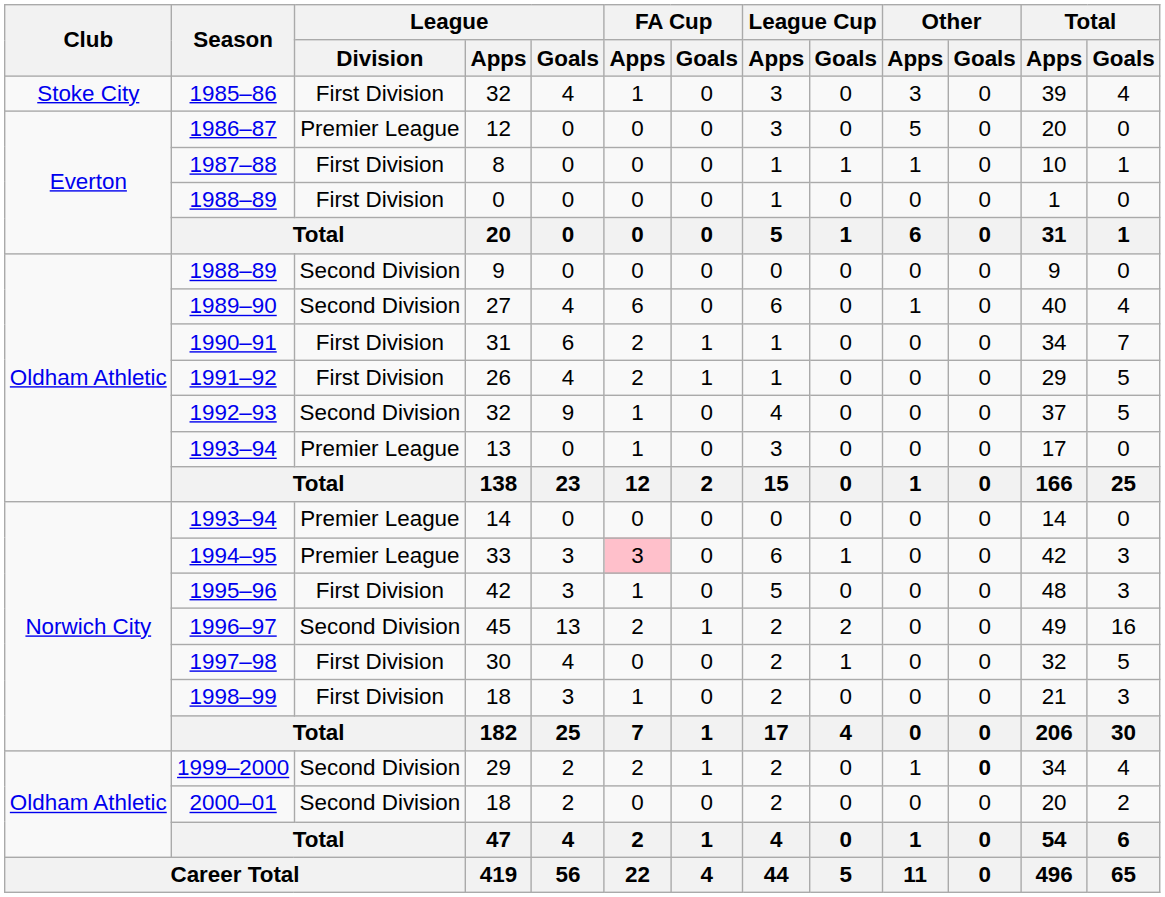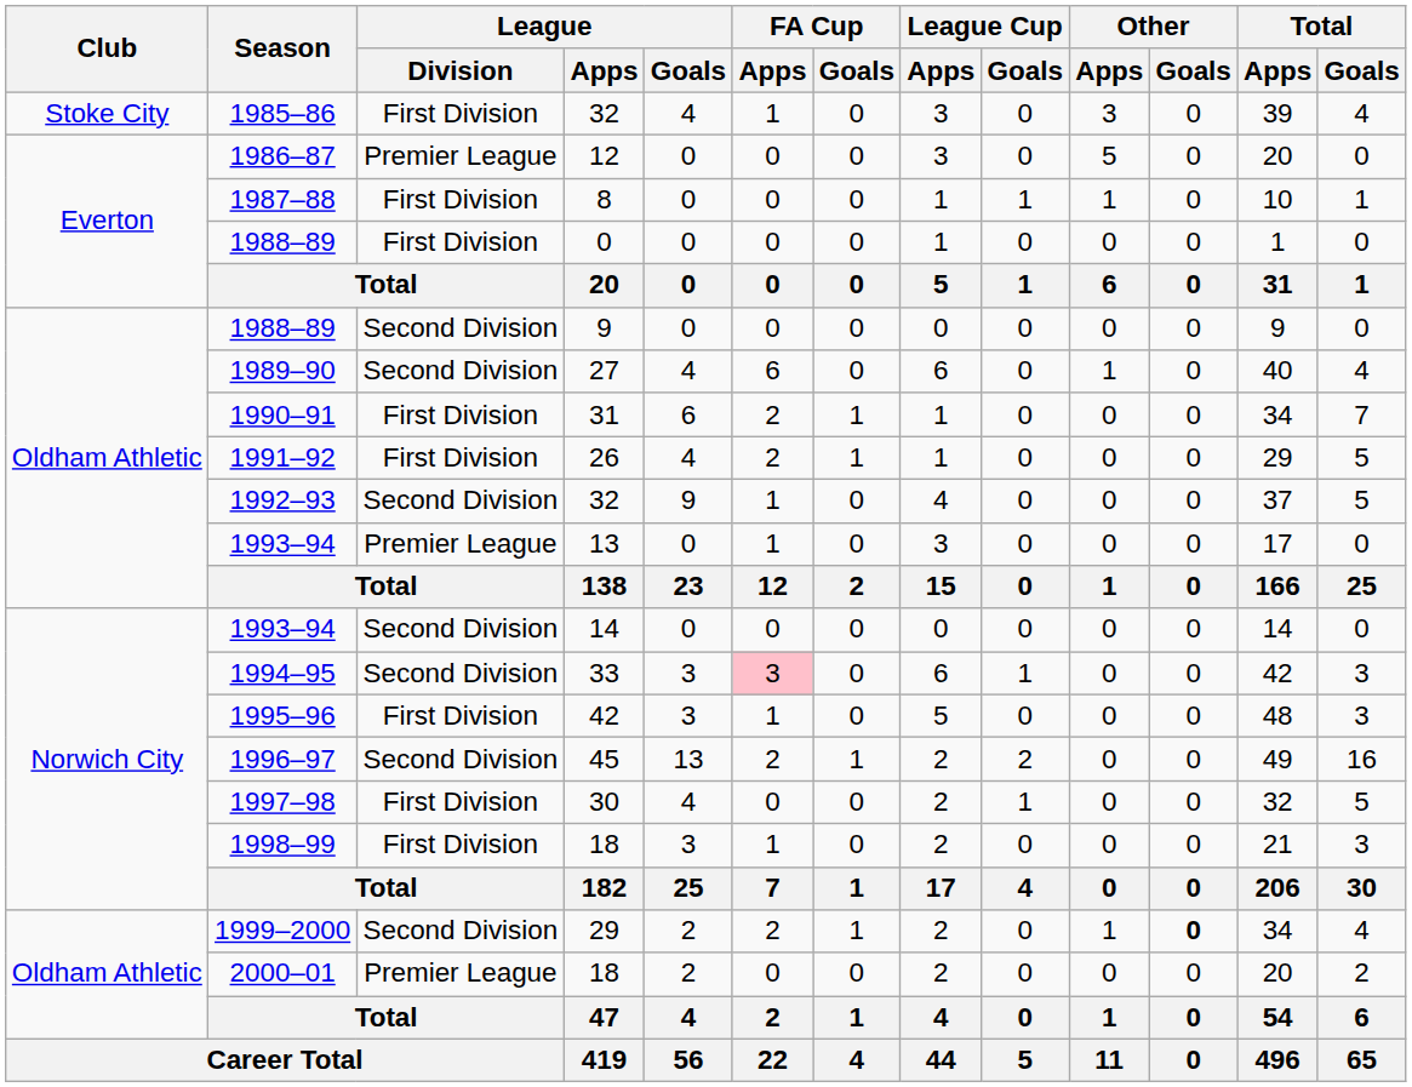1993–94 / 14 | League / Division: Premier League -> Second Division
1994–95 | League / Division: Premier League -> Second Division
2000–01 | League / Division: Second Division -> Premier League
